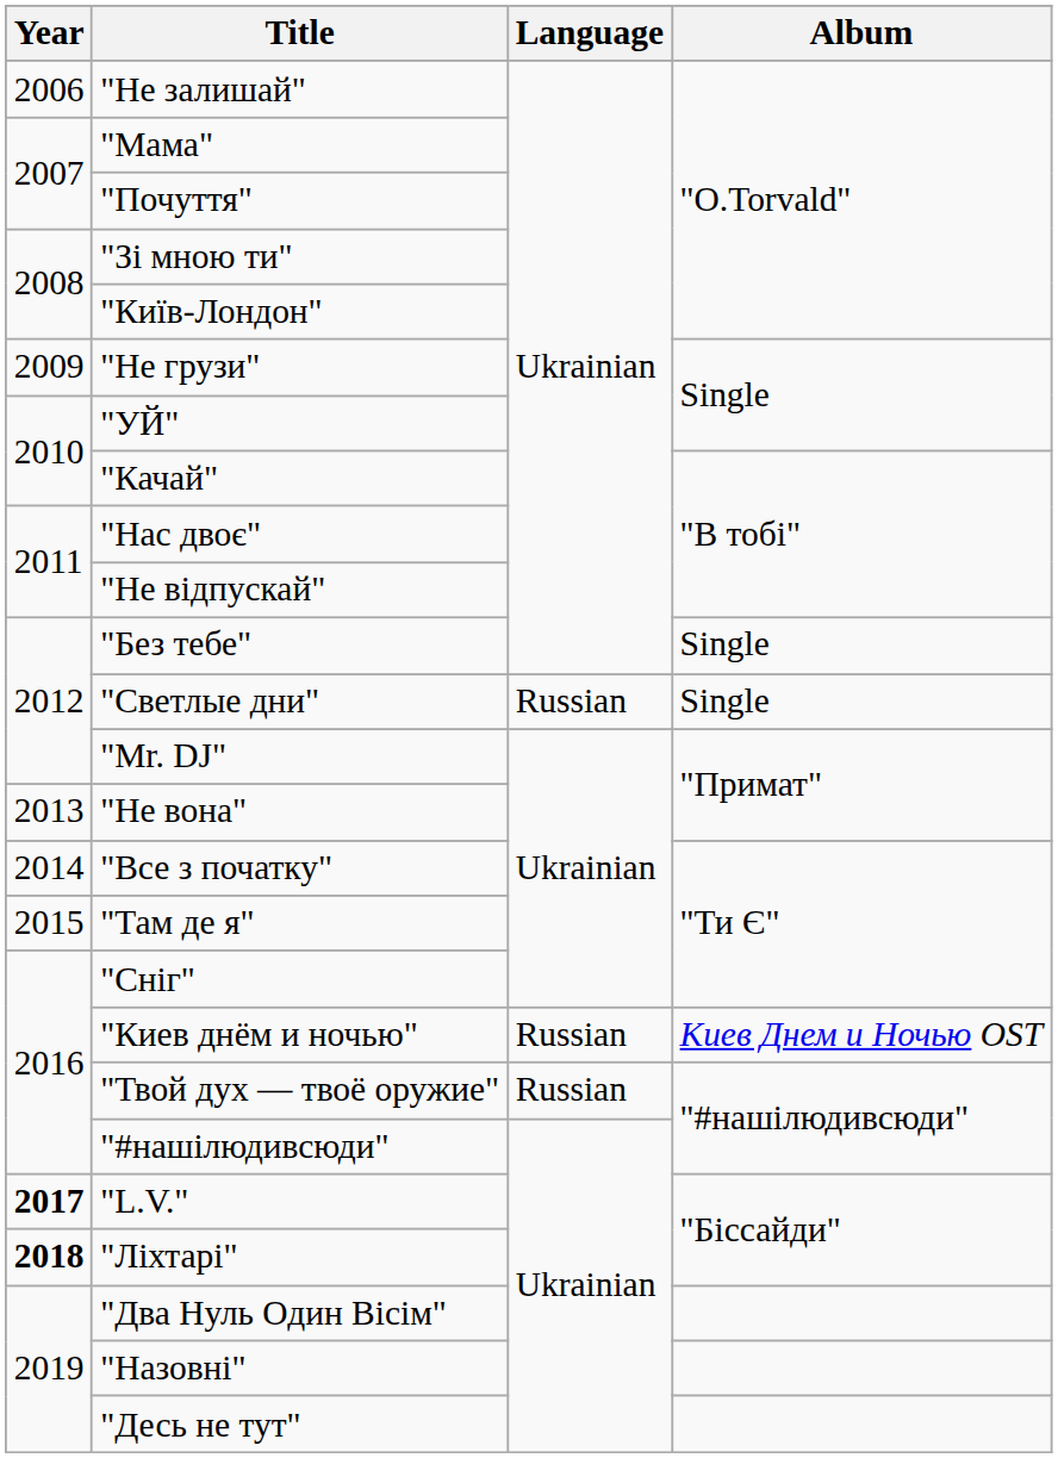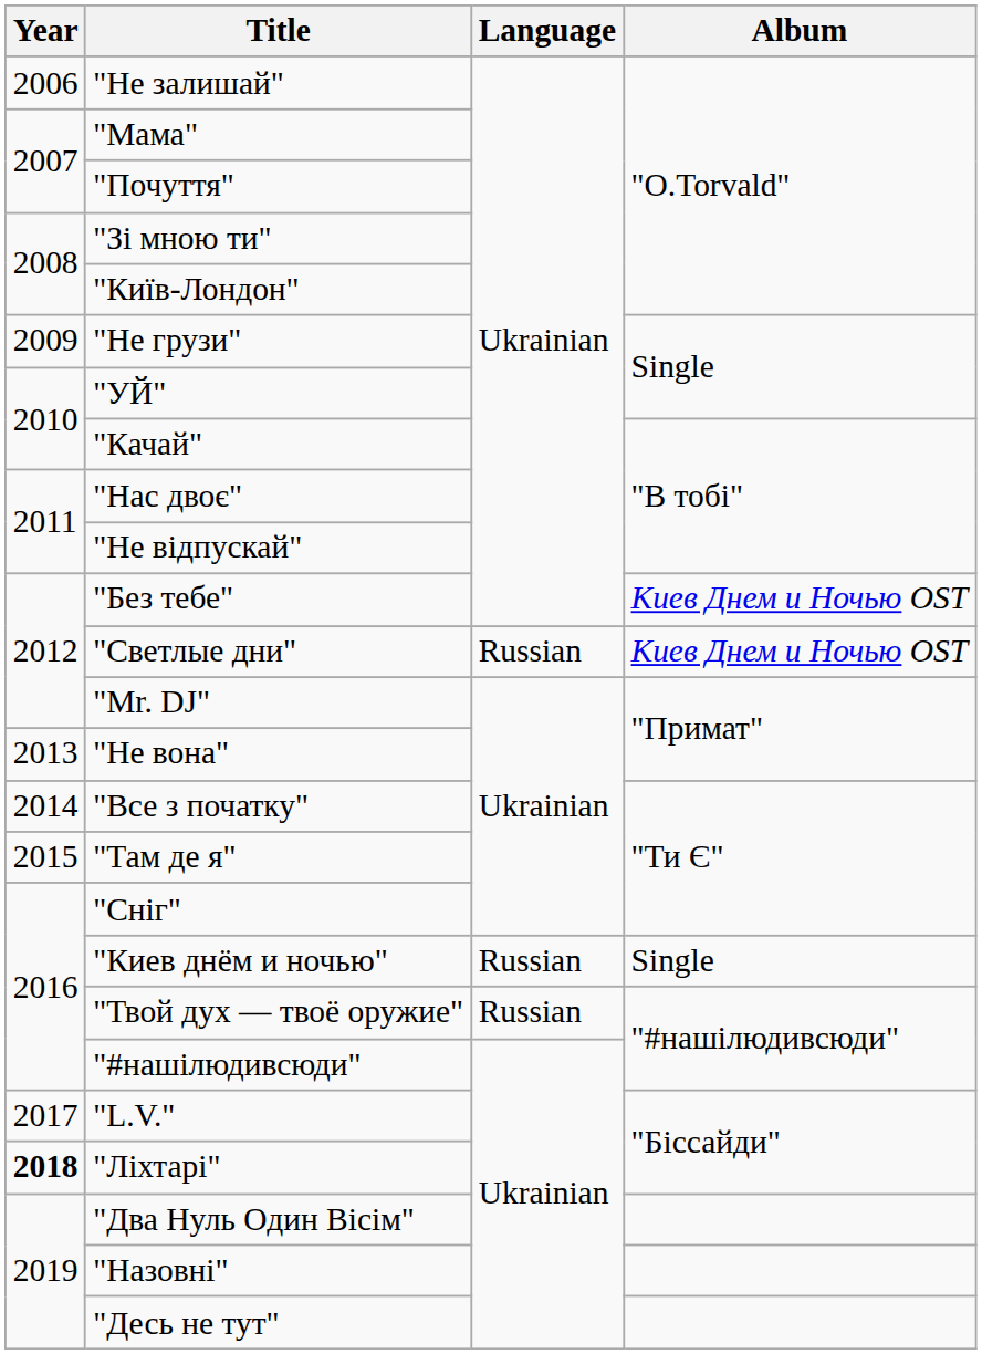"Без тебе" | Album: Single -> Киев Днем и Ночью OST
"Светлые дни" | Album: Single -> Киев Днем и Ночью OST
"Киев днём и ночью" | Album: Киев Днем и Ночью OST -> Single
"L.V." | Year: bold -> normal
